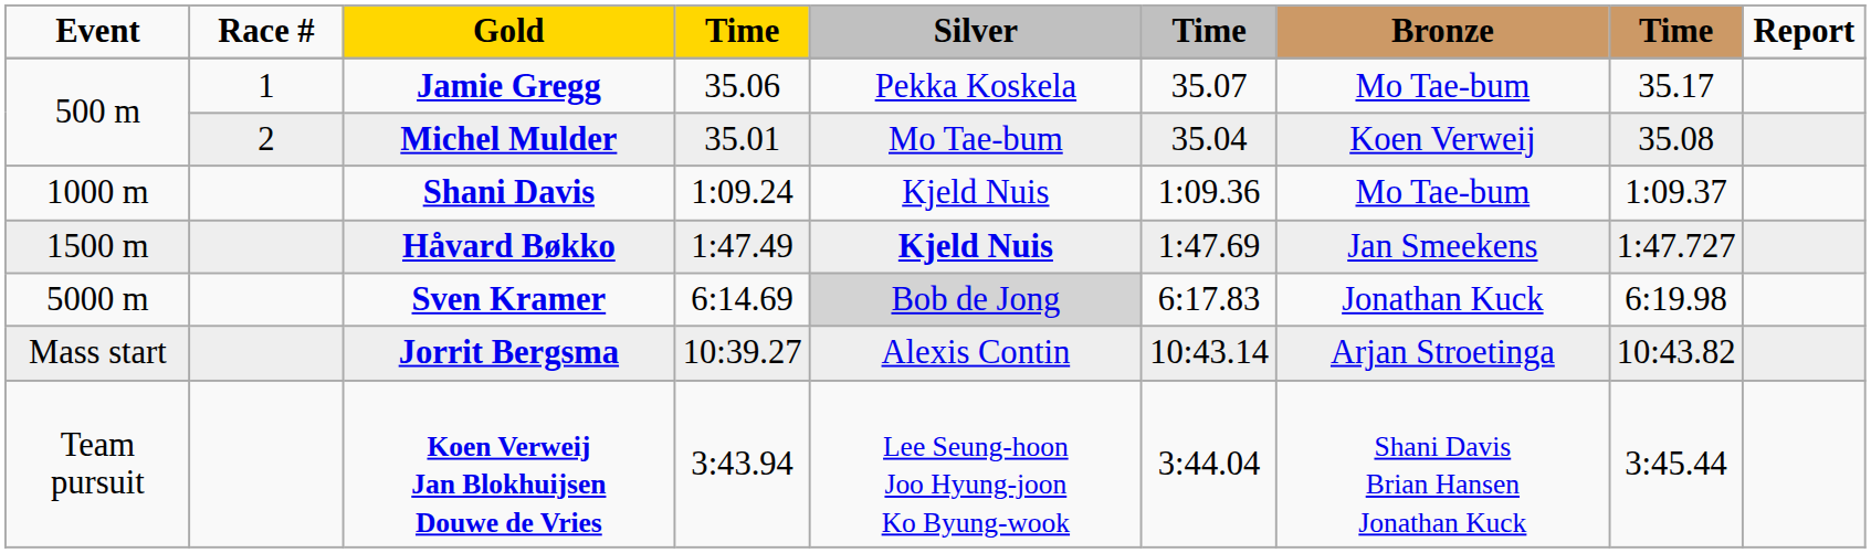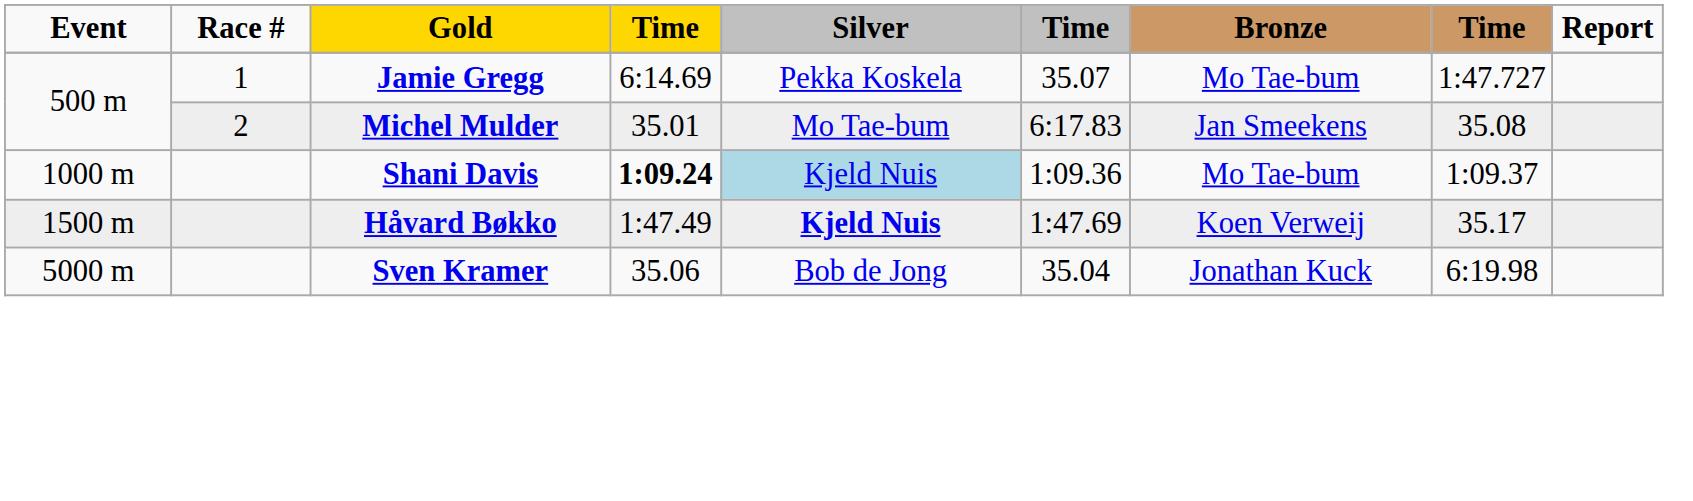Jamie Gregg | column 4: 35.06 -> 6:14.69
Jamie Gregg | column 8: 35.17 -> 1:47.727
Michel Mulder | column 6: 35.04 -> 6:17.83
Michel Mulder | Bronze: Koen Verweij -> Jan Smeekens
Shani Davis | column 4: normal -> bold
Shani Davis | Silver: no background -> lightblue background
Håvard Bøkko | Bronze: Jan Smeekens -> Koen Verweij
Håvard Bøkko | column 8: 1:47.727 -> 35.17
Sven Kramer | column 4: 6:14.69 -> 35.06
Sven Kramer | Silver: lightgrey background -> no background
Sven Kramer | column 6: 6:17.83 -> 35.04
- row: Mass start | Jorrit Bergsma | 10:39.27 | Alexis Contin | 10:43.14 | Arjan Stroetinga | 10:43.82
- row: Team pursuit | Koen Verweij Jan Blokhuijsen Douwe de Vries | 3:43.94 | Lee Seung-hoon Joo Hyung-joon Ko Byung-wook | 3:44.04 | Shani Davis Brian Hansen Jonathan Kuck | 3:45.44
